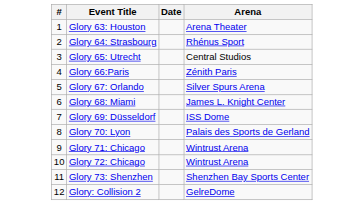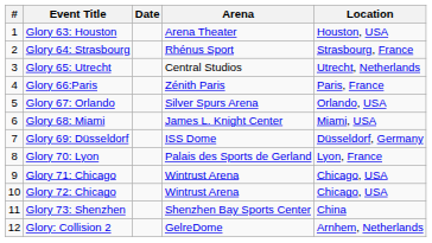+ column: Location | Houston, USA | Strasbourg, France | Utrecht, Netherlands | Paris, France | Orlando, USA | Miami, USA | Düsseldorf, Germany | Lyon, France | Chicago, USA | Chicago, USA | China | Arnhem, Netherlands
